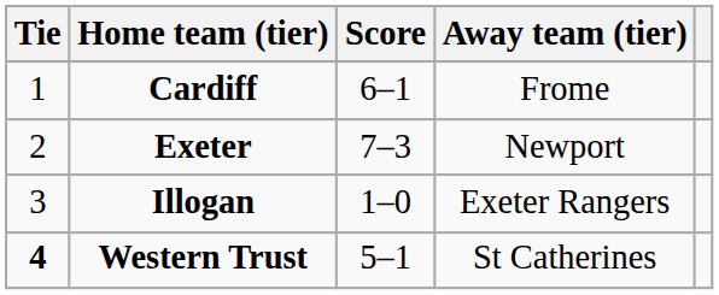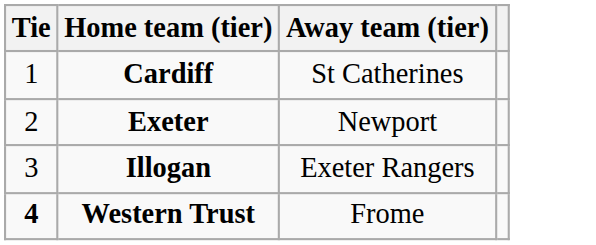- column: Score | 6–1 | 7–3 | 1–0 | 5–1
Cardiff | Away team (tier): Frome -> St Catherines
Western Trust | Away team (tier): St Catherines -> Frome
